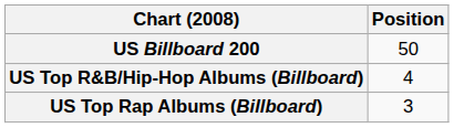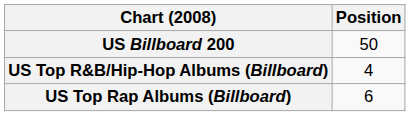US Top Rap Albums (Billboard) | Position: 3 -> 6
